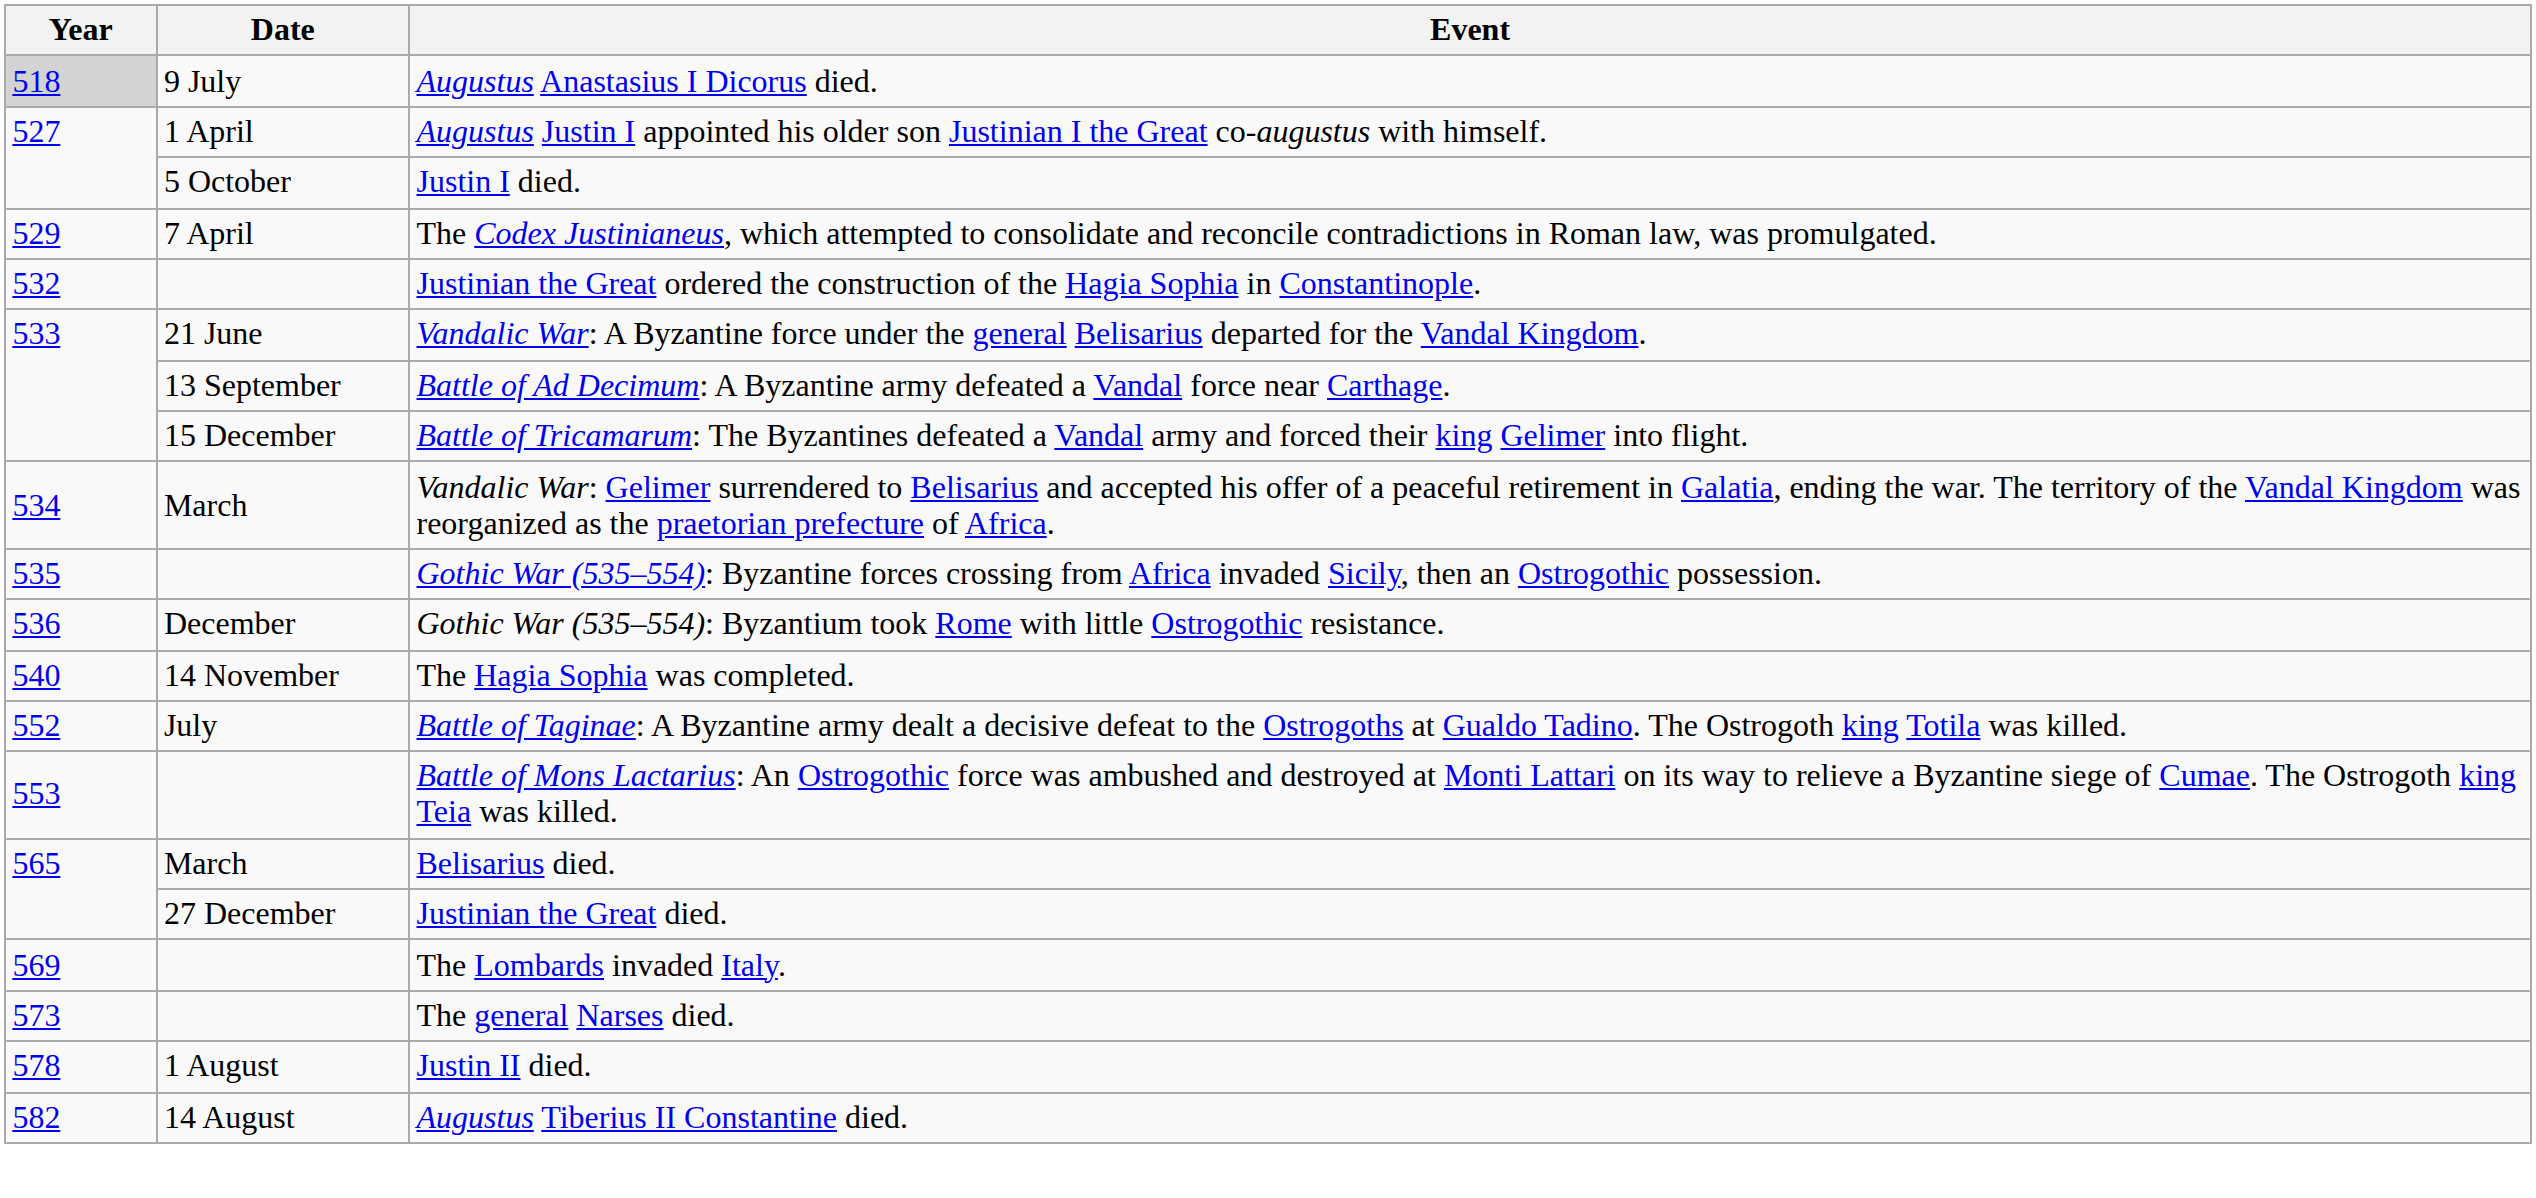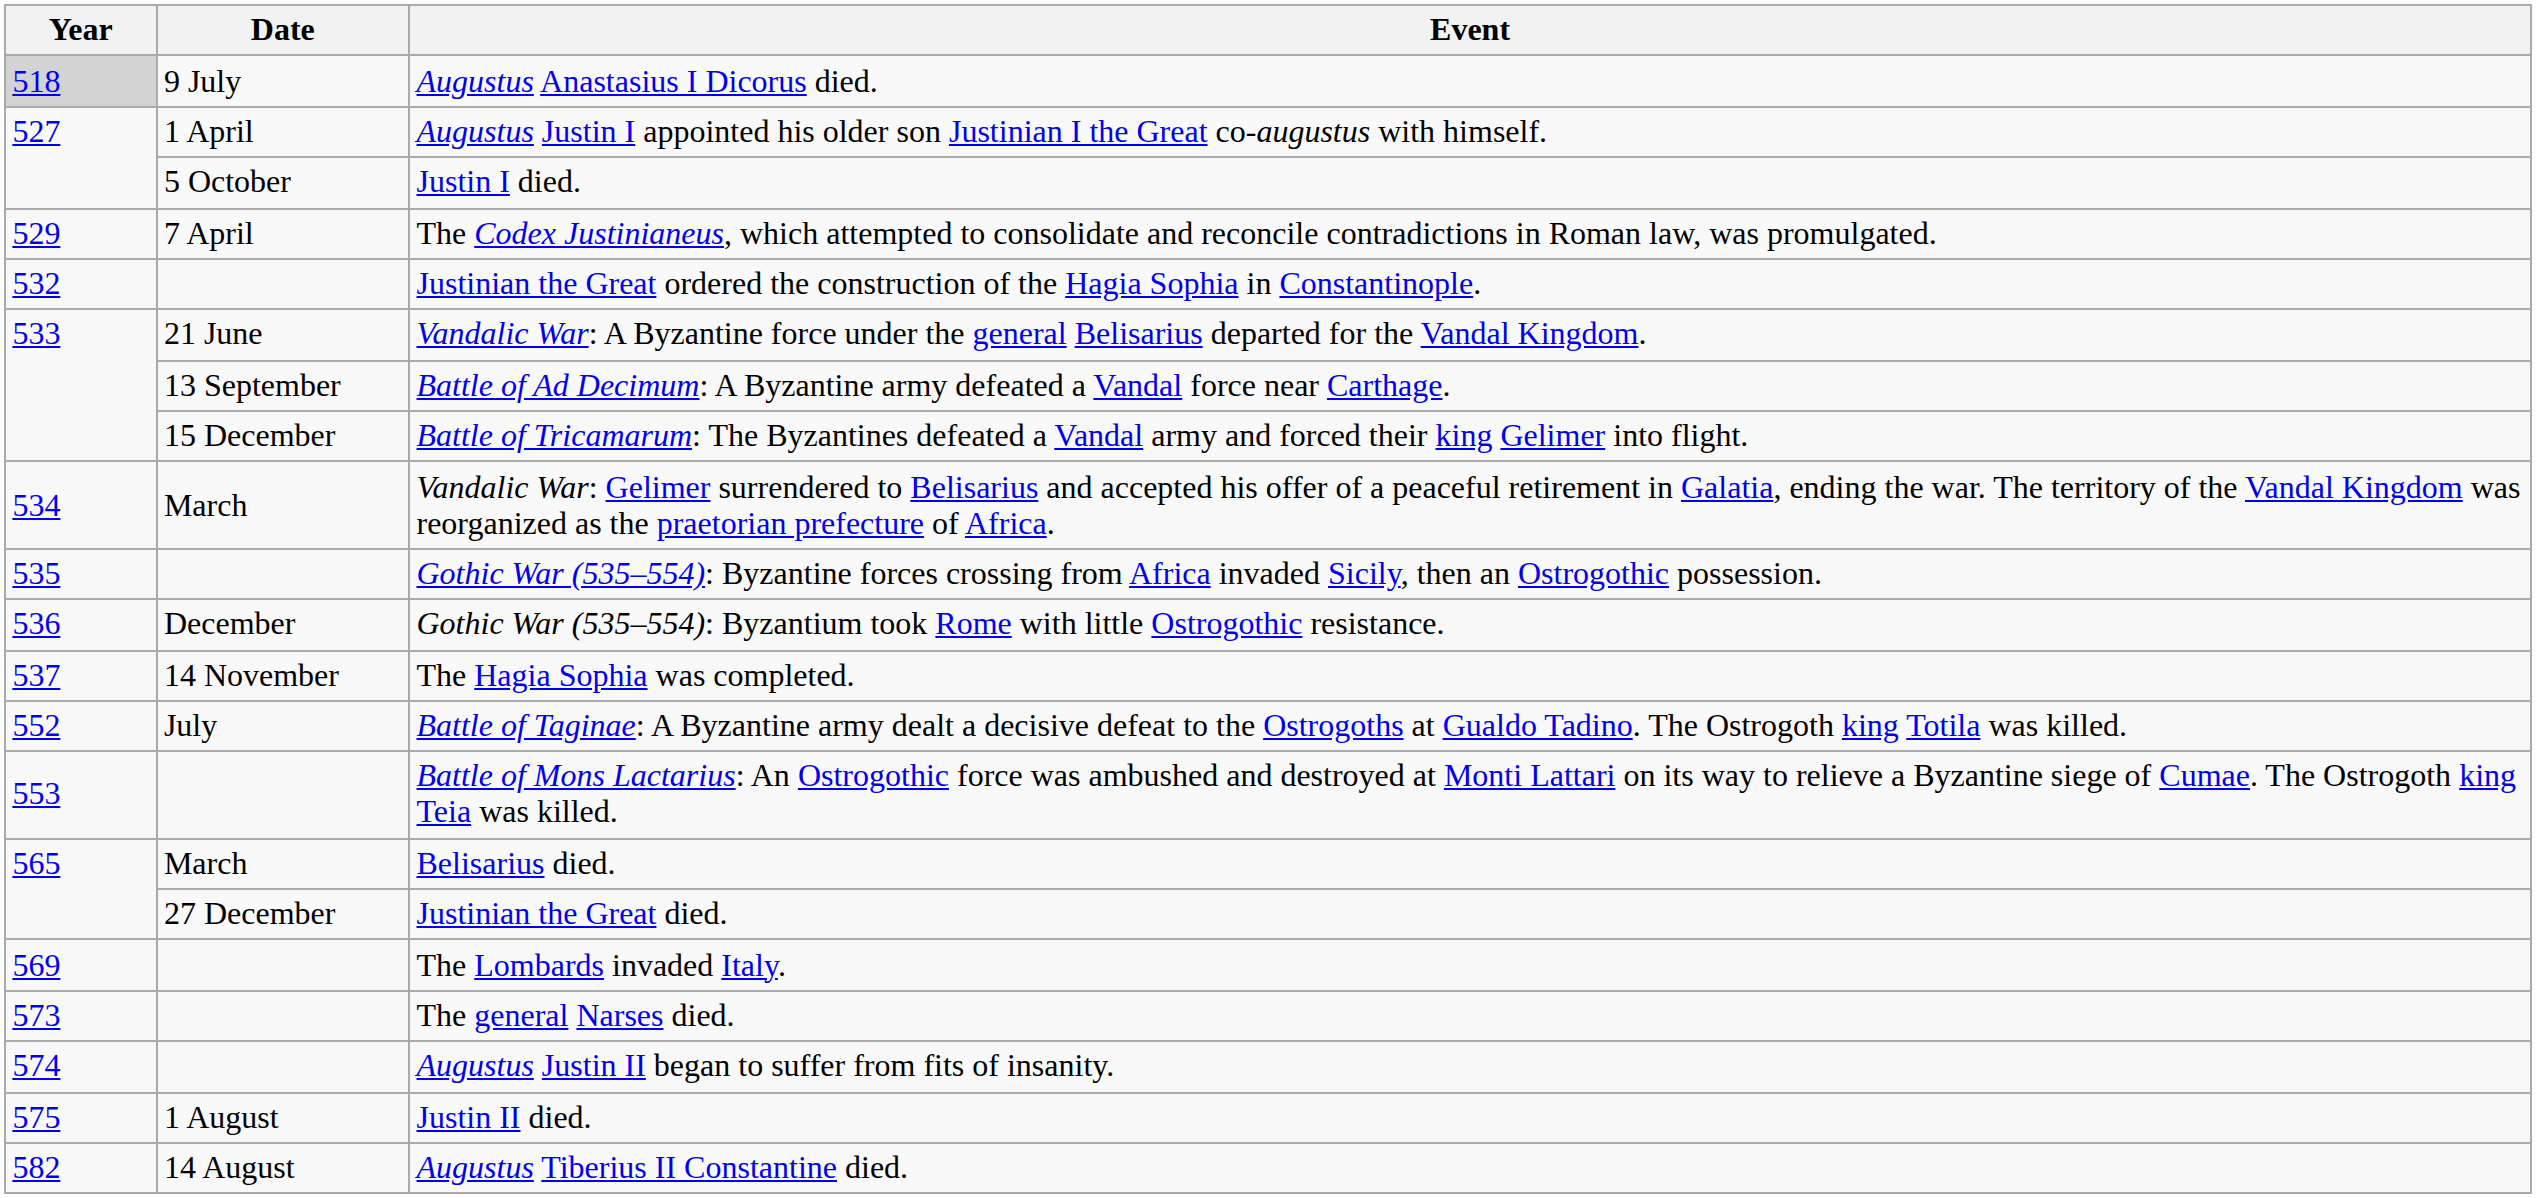The Hagia Sophia was completed. | Year: 540 -> 537
+ row: 574 | Augustus Justin II began to suffer from fits of insanity.
Justin II died. | Year: 578 -> 575
